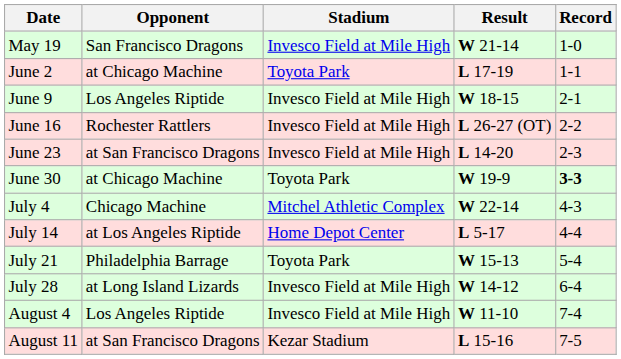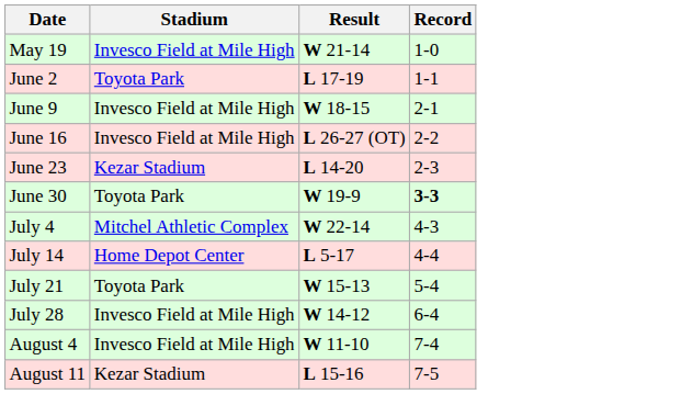- column: Opponent | San Francisco Dragons | at Chicago Machine | Los Angeles Riptide | Rochester Rattlers | at San Francisco Dragons | at Chicago Machine | Chicago Machine | at Los Angeles Riptide | Philadelphia Barrage | at Long Island Lizards | Los Angeles Riptide | at San Francisco Dragons
June 23 | Stadium: Invesco Field at Mile High -> Kezar Stadium
